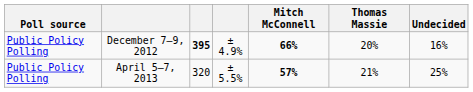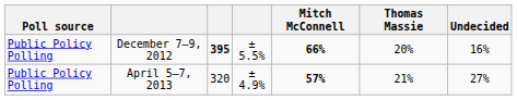December 7–9, 2012 | column 4: ± 4.9% -> ± 5.5%
April 5–7, 2013 | column 4: ± 5.5% -> ± 4.9%
April 5–7, 2013 | Undecided: 25% -> 27%
